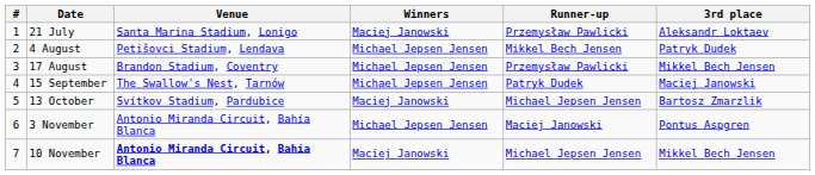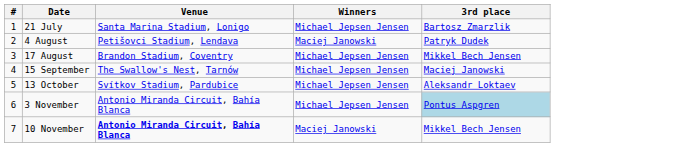- column: Runner-up | Przemysław Pawlicki | Mikkel Bech Jensen | Przemysław Pawlicki | Patryk Dudek | Michael Jepsen Jensen | Maciej Janowski | Michael Jepsen Jensen
21 July | Winners: Maciej Janowski -> Michael Jepsen Jensen
21 July | 3rd place: Aleksandr Loktaev -> Bartosz Zmarzlik
4 August | Winners: Michael Jepsen Jensen -> Maciej Janowski
13 October | Winners: Maciej Janowski -> Michael Jepsen Jensen
13 October | 3rd place: Bartosz Zmarzlik -> Aleksandr Loktaev
3 November | 3rd place: no background -> lightblue background
